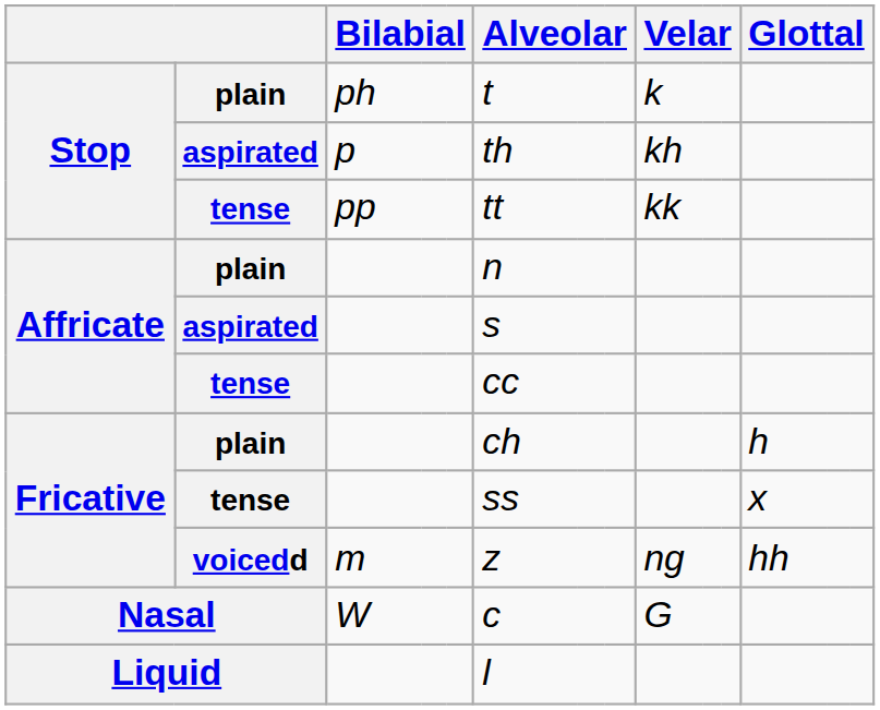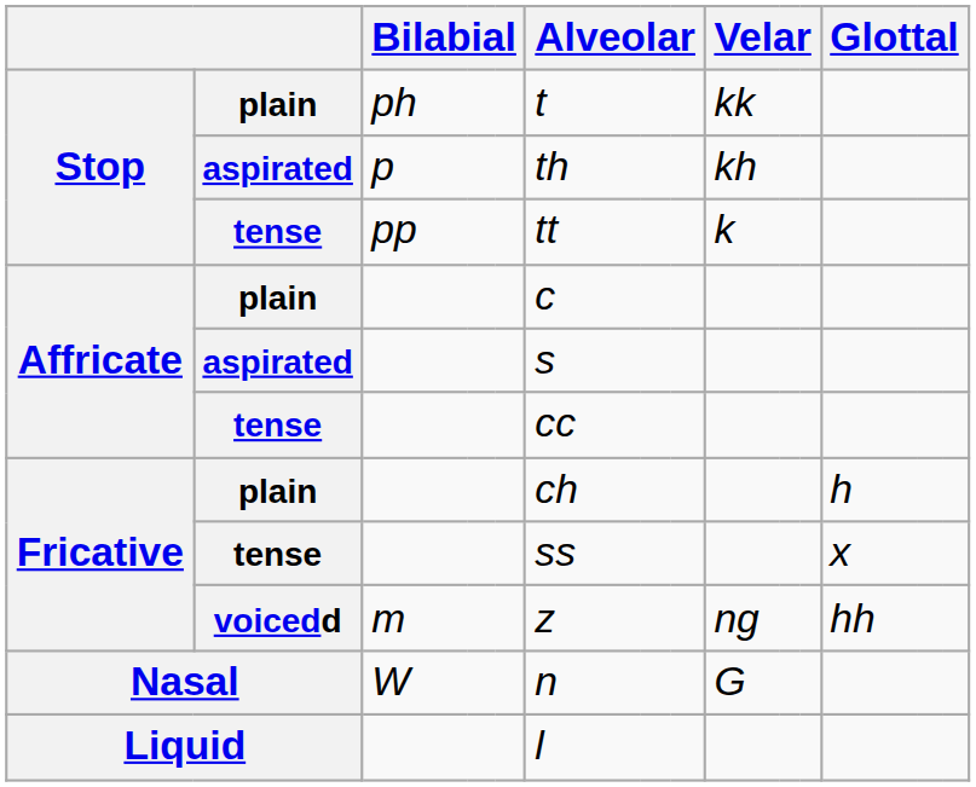Stop / plain | column 9: k -> kk
Stop / tense | column 9: kk -> k
Affricate / plain | column 6: n -> c
Nasal | column 6: c -> n
